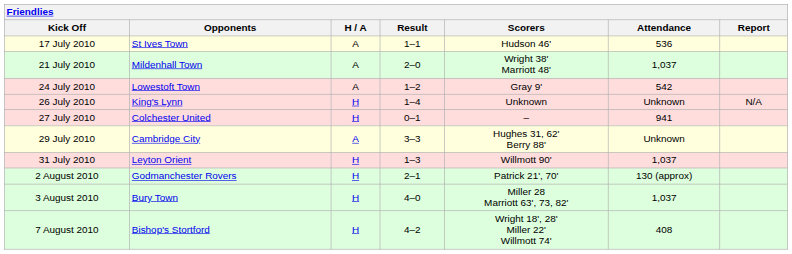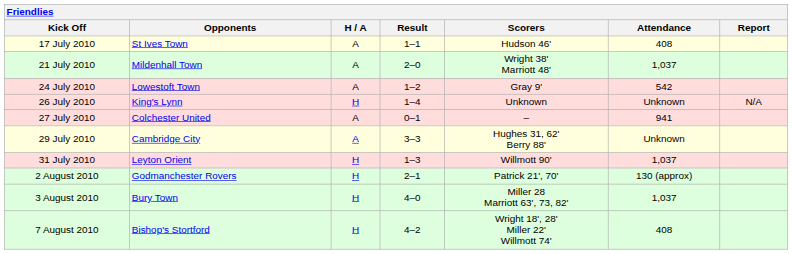17 July 2010 | Attendance: 536 -> 408
27 July 2010 | H / A: H -> A
